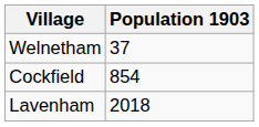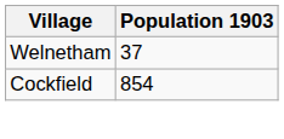- row: Lavenham | 2018
